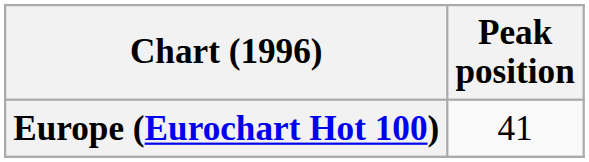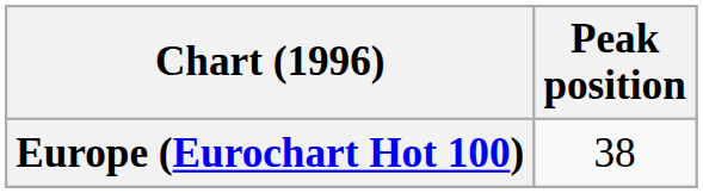Europe (Eurochart Hot 100) | Peak position: 41 -> 38
